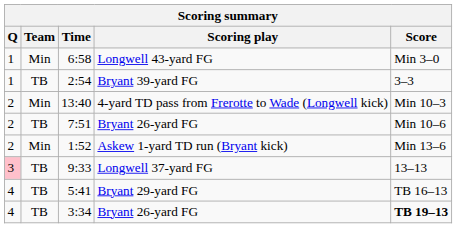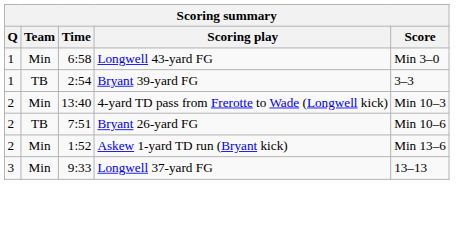9:33 | Q: pink background -> no background
9:33 | Team: TB -> Min
- row: 4 | TB | 5:41 | Bryant 29-yard FG | TB 16–13
- row: 4 | TB | 3:34 | Bryant 26-yard FG | TB 19–13
